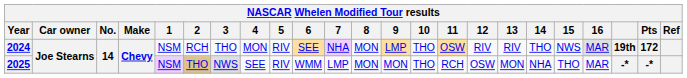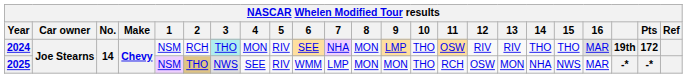2024 | 3: no background -> paleturquoise background
2024 | 15: NWS -> THO
2025 | 15: THO -> NWS
